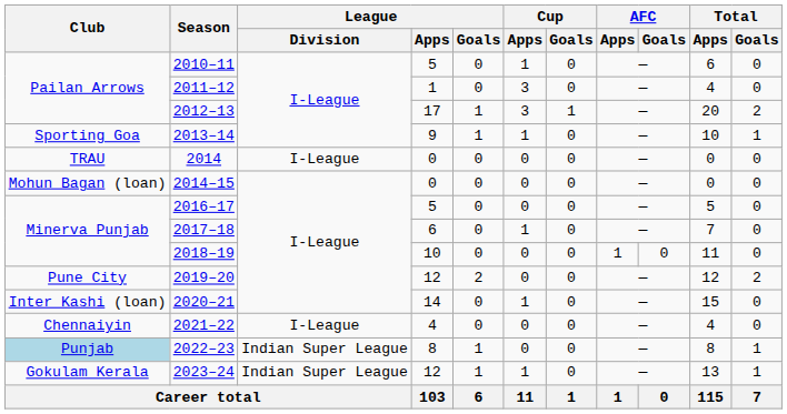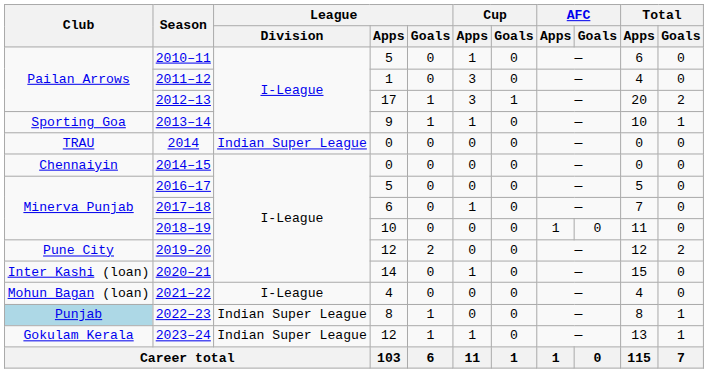2014 | League / Division: I-League -> Indian Super League
2014–15 | Club: Mohun Bagan (loan) -> Chennaiyin
2021–22 | Club: Chennaiyin -> Mohun Bagan (loan)
